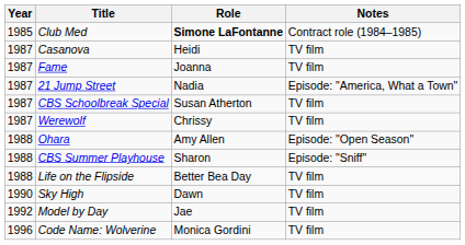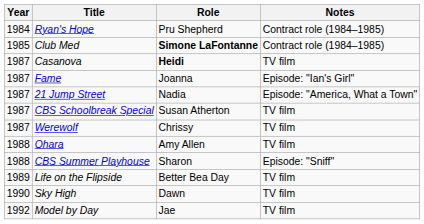+ row: 1984 | Ryan's Hope | Pru Shepherd | Contract role (1984–1985)
Casanova | Role: normal -> bold
Fame | Notes: TV film -> Episode: "Ian's Girl"
Ohara | Notes: Episode: "Open Season" -> TV film
Life on the Flipside | Year: 1988 -> 1989
- row: 1996 | Code Name: Wolverine | Monica Gordini | TV film
